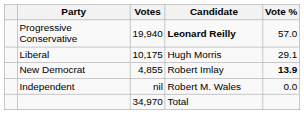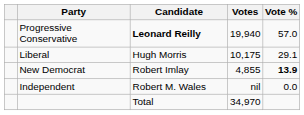columns swapped: Candidate <-> Votes
